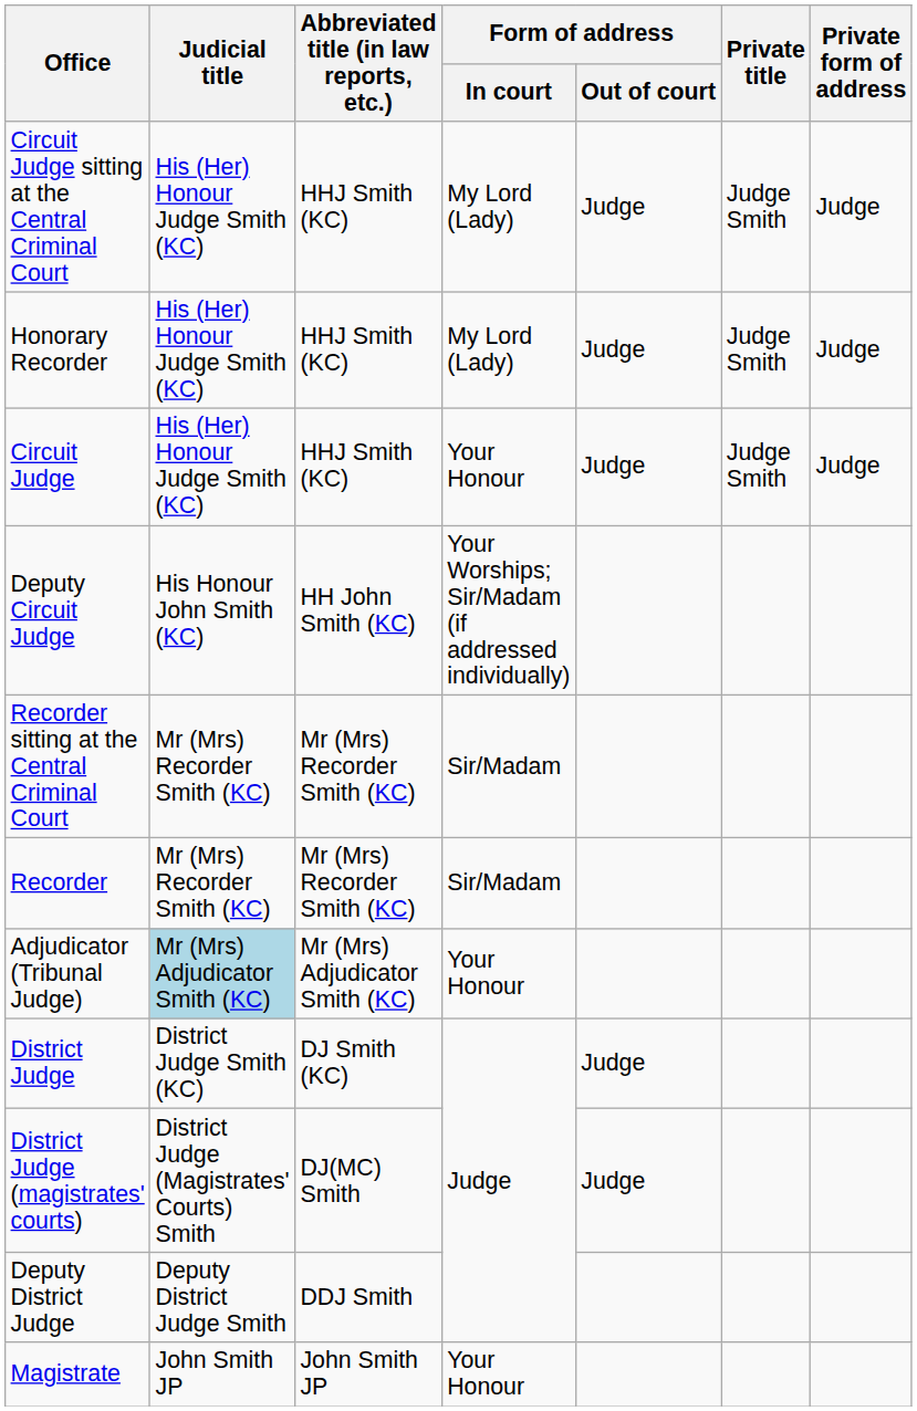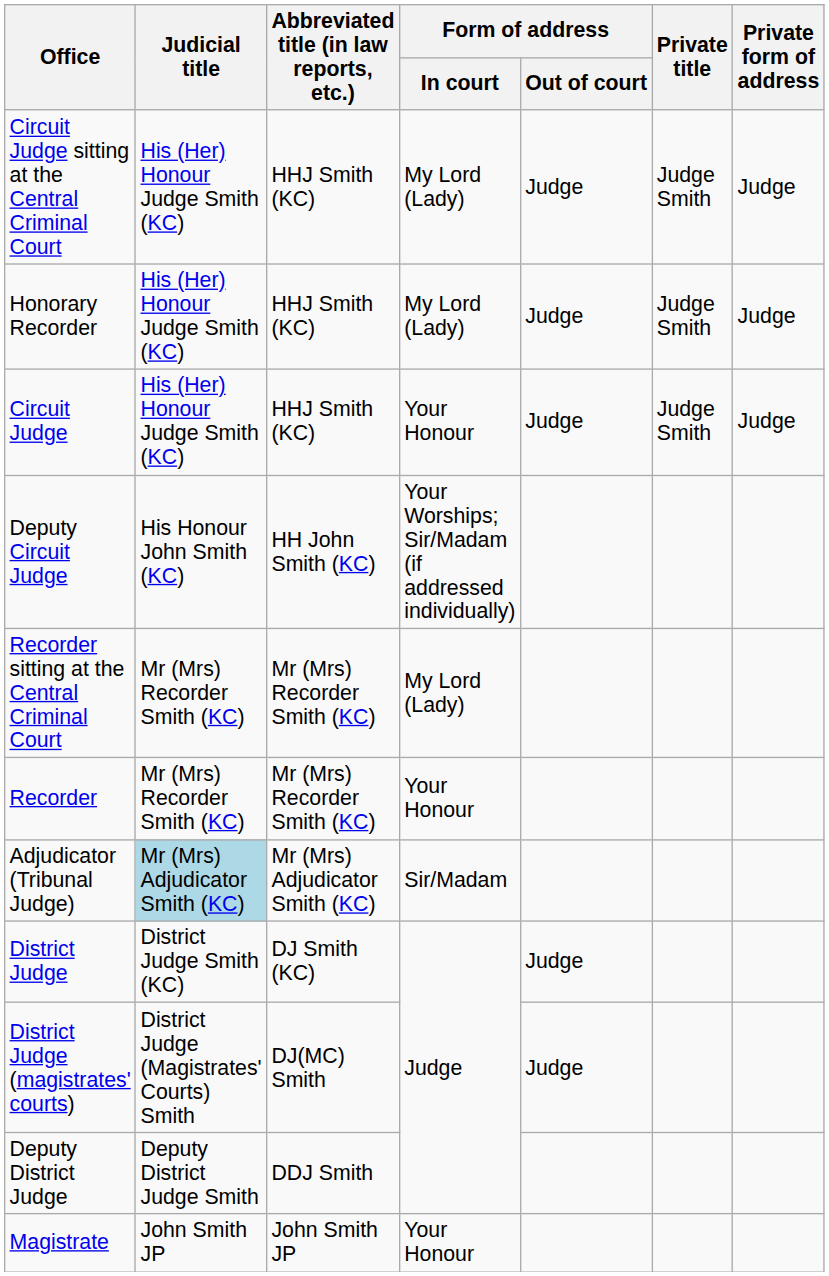Recorder sitting at the Central Criminal Court | Form of address / In court: Sir/Madam -> My Lord (Lady)
Recorder | Form of address / In court: Sir/Madam -> Your Honour
Adjudicator (Tribunal Judge) | Form of address / In court: Your Honour -> Sir/Madam
